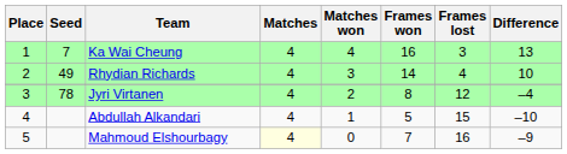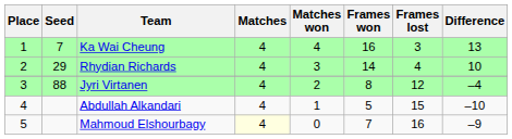Rhydian Richards | Seed: 49 -> 29
Jyri Virtanen | Seed: 78 -> 88
